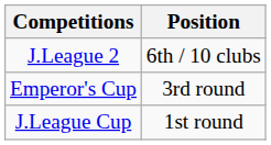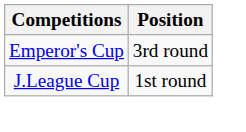- row: J.League 2 | 6th / 10 clubs
